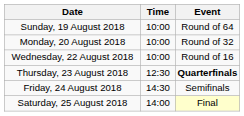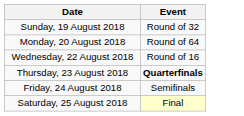- column: Time | 10:00 | 10:00 | 10:00 | 12:30 | 14:30 | 14:00
Sunday, 19 August 2018 | Event: Round of 64 -> Round of 32
Monday, 20 August 2018 | Event: Round of 32 -> Round of 64
